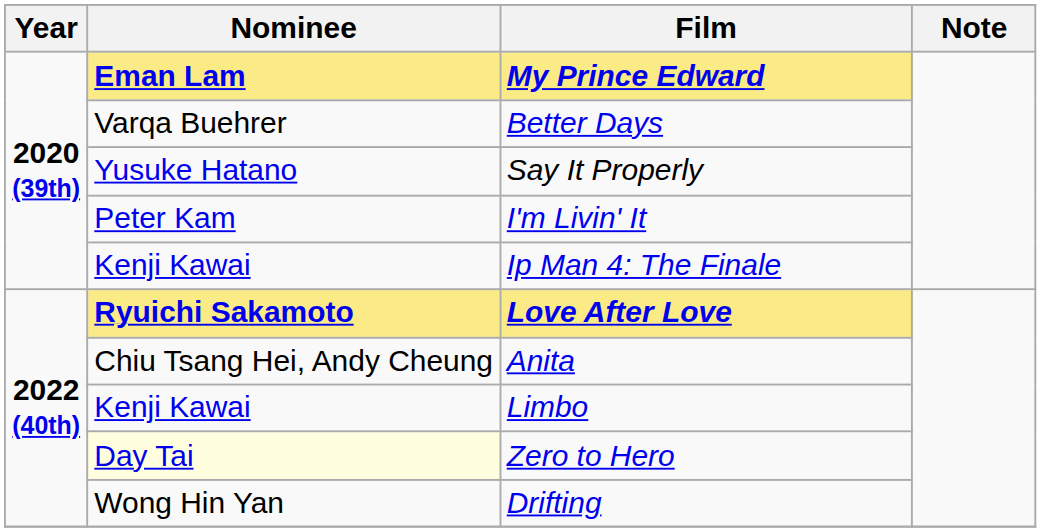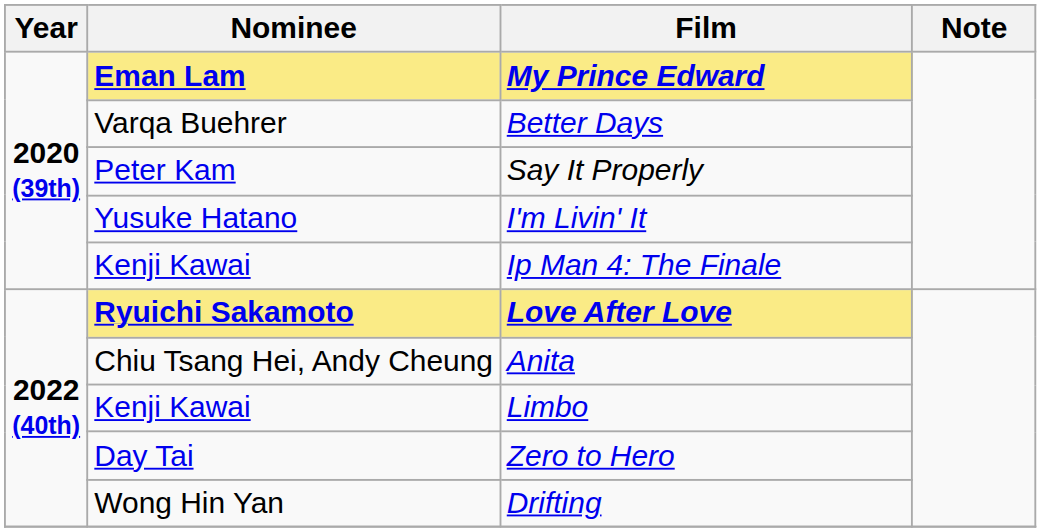Say It Properly | Nominee: Yusuke Hatano -> Peter Kam
I'm Livin' It | Nominee: Peter Kam -> Yusuke Hatano
Zero to Hero | Nominee: lightyellow background -> no background
